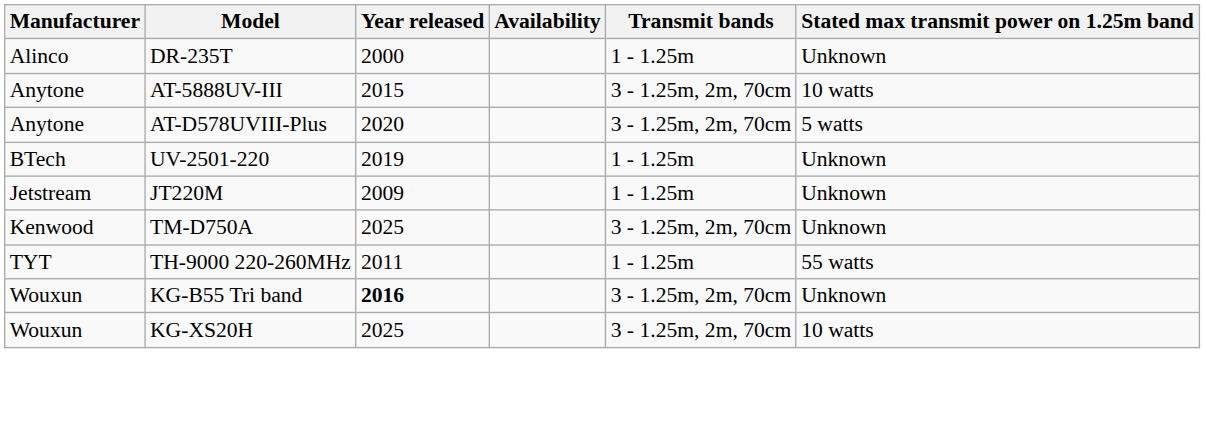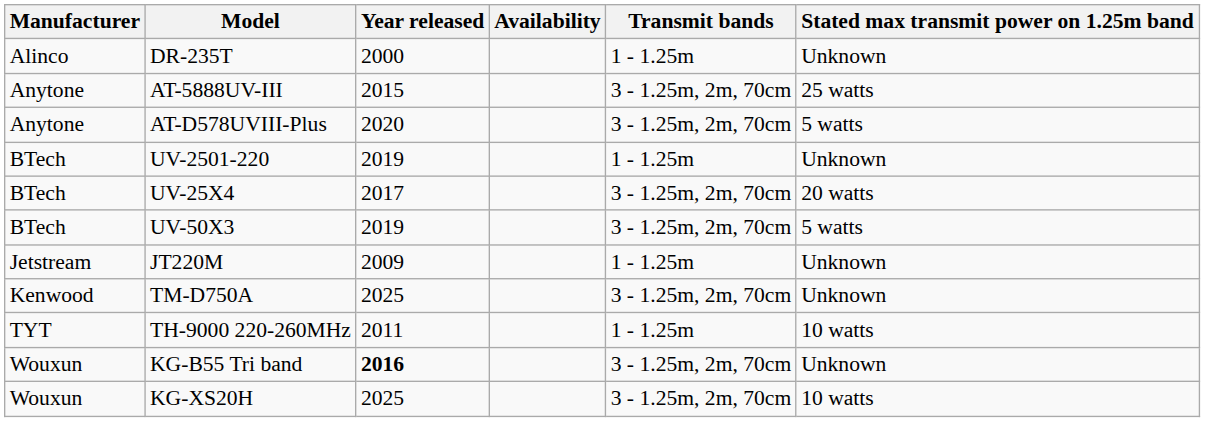AT-5888UV-III | Stated max transmit power on 1.25m band: 10 watts -> 25 watts
+ row: BTech | UV-25X4 | 2017 | 3 - 1.25m, 2m, 70cm | 20 watts
+ row: BTech | UV-50X3 | 2019 | 3 - 1.25m, 2m, 70cm | 5 watts
TH-9000 220-260MHz | Stated max transmit power on 1.25m band: 55 watts -> 10 watts
